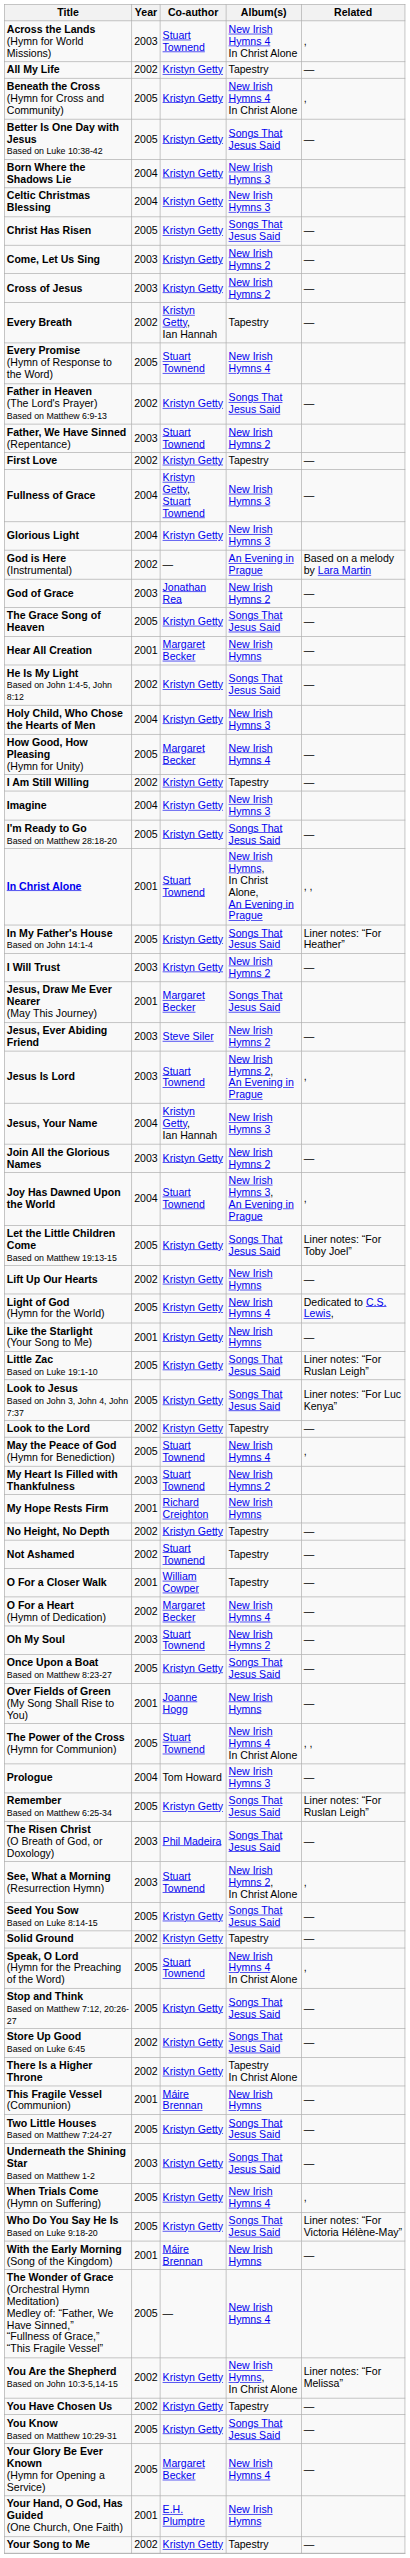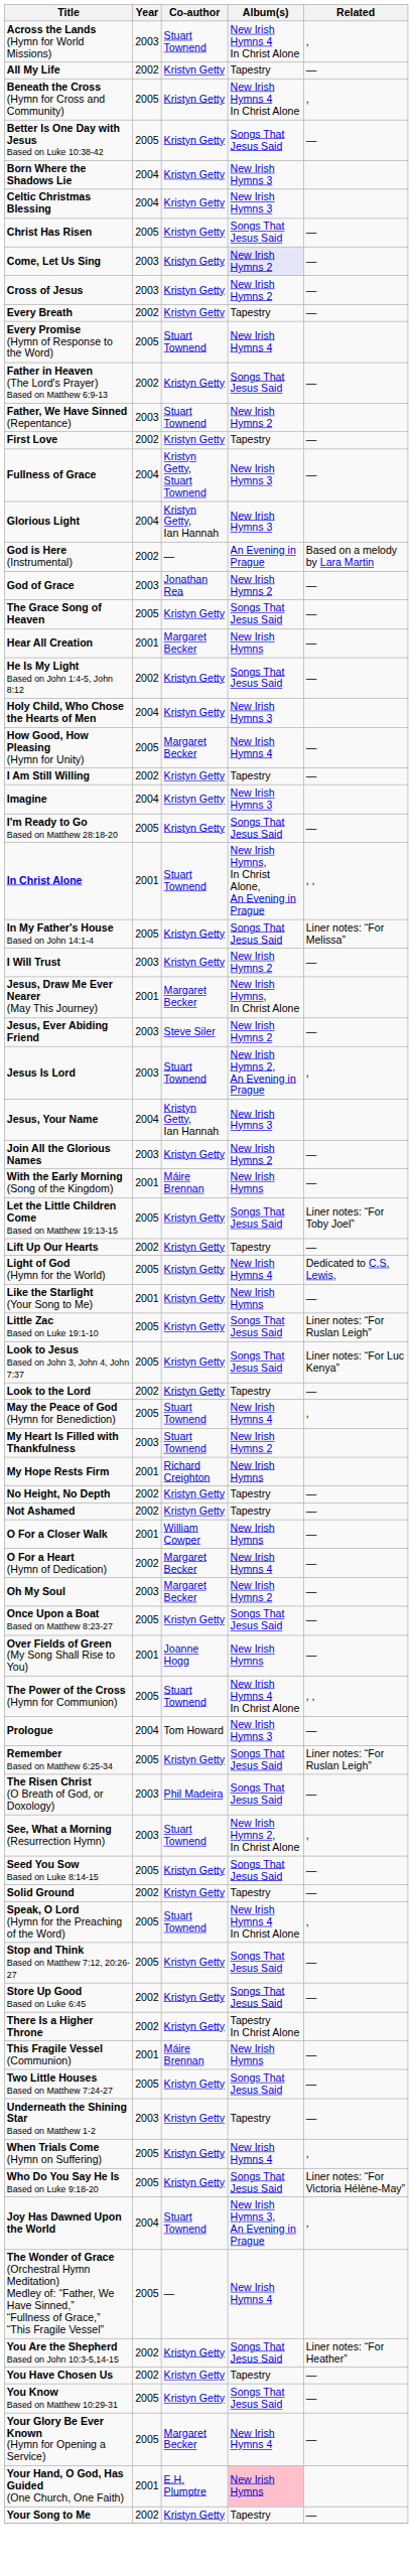Come, Let Us Sing | Album(s): no background -> lavender background
Every Breath | Co-author: Kristyn Getty, Ian Hannah -> Kristyn Getty
Glorious Light | Co-author: Kristyn Getty -> Kristyn Getty, Ian Hannah
In My Father's House Based on John 14:1-4 | Related: Liner notes: “For Heather” -> Liner notes: “For Melissa”
Jesus, Draw Me Ever Nearer (May This Journey) | Album(s): Songs That Jesus Said -> New Irish Hymns, In Christ Alone
rows swapped: Joy Has Dawned Upon the World <-> With the Early Morning (Song of the Kingdom)
Lift Up Our Hearts | Album(s): New Irish Hymns -> Tapestry
Not Ashamed | Co-author: Stuart Townend -> Kristyn Getty
O For a Closer Walk | Album(s): Tapestry -> New Irish Hymns
Oh My Soul | Co-author: Stuart Townend -> Margaret Becker
Underneath the Shining Star Based on Matthew 1-2 | Album(s): Songs That Jesus Said -> Tapestry
You Are the Shepherd Based on John 10:3-5,14-15 | Album(s): New Irish Hymns, In Christ Alone -> Songs That Jesus Said
You Are the Shepherd Based on John 10:3-5,14-15 | Related: Liner notes: “For Melissa” -> Liner notes: “For Heather”
Your Hand, O God, Has Guided (One Church, One Faith) | Album(s): no background -> pink background
